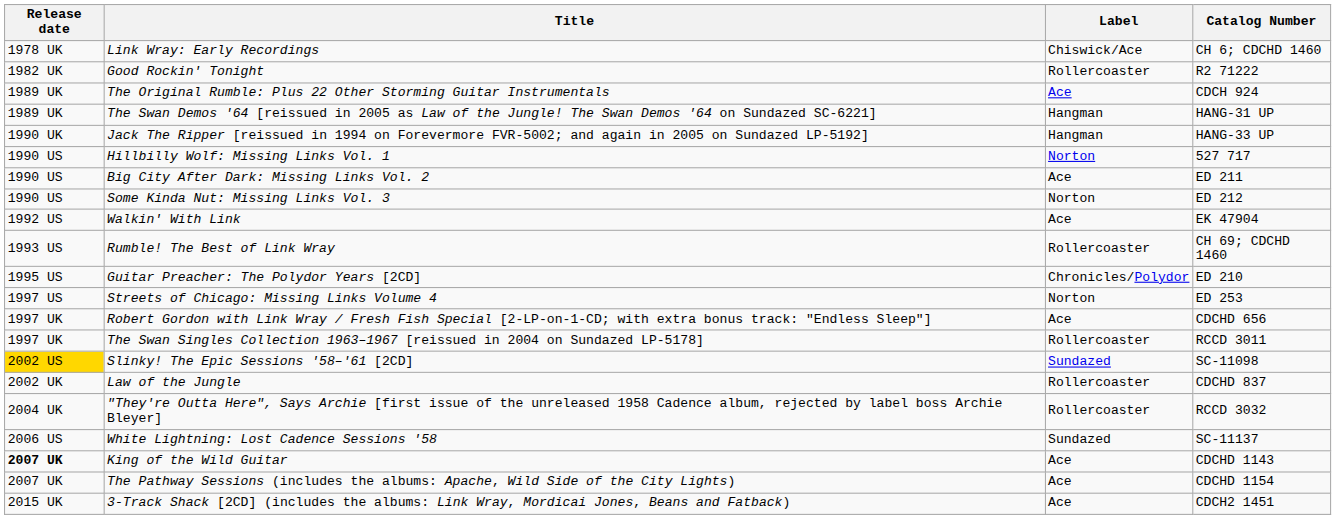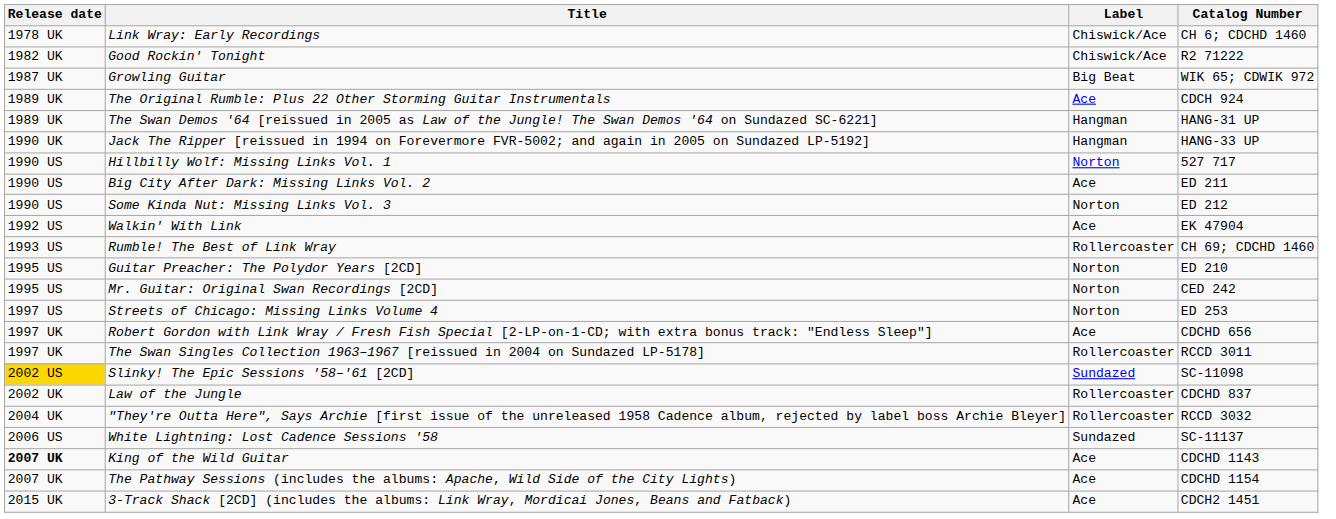Good Rockin' Tonight | Label: Rollercoaster -> Chiswick/Ace
+ row: 1987 UK | Growling Guitar | Big Beat | WIK 65; CDWIK 972
Guitar Preacher: The Polydor Years [2CD] | Label: Chronicles/Polydor -> Norton
+ row: 1995 US | Mr. Guitar: Original Swan Recordings [2CD] | Norton | CED 242
